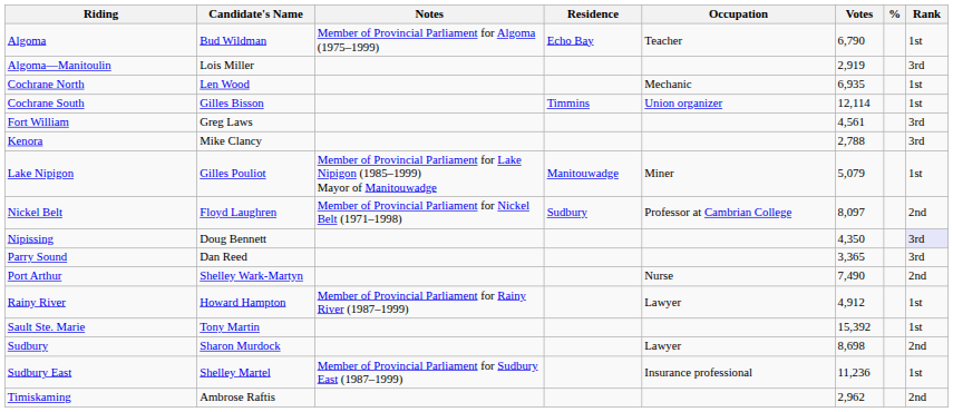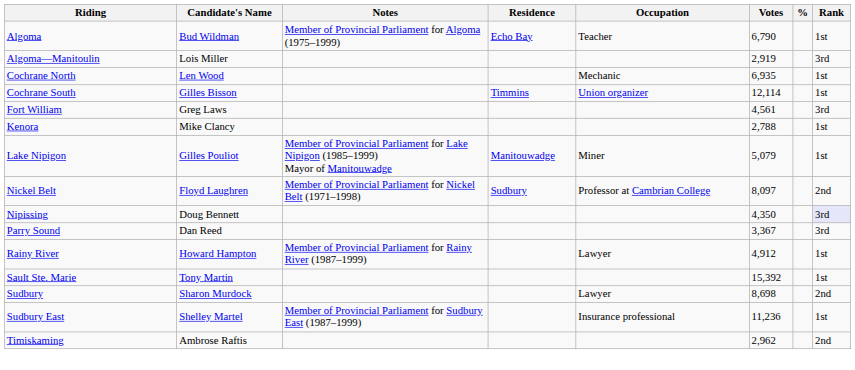Kenora | Rank: 3rd -> 1st
Parry Sound | Votes: 3,365 -> 3,367
- row: Port Arthur | Shelley Wark-Martyn | Nurse | 7,490 | 2nd
